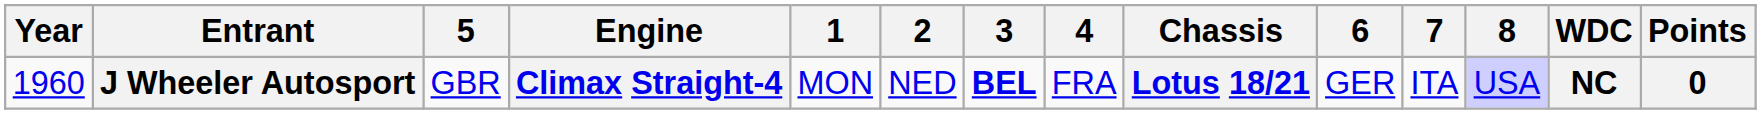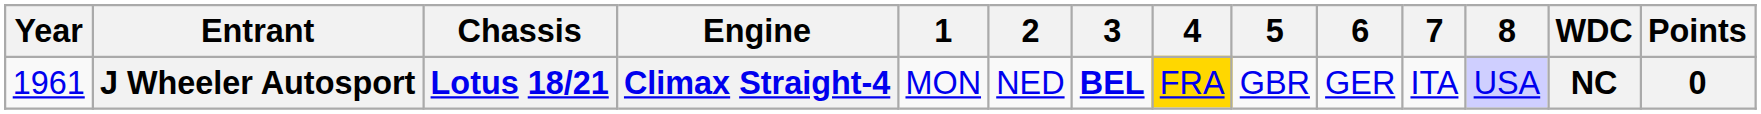columns swapped: Chassis <-> 5
J Wheeler Autosport | Year: 1960 -> 1961
J Wheeler Autosport | 4: no background -> gold background
